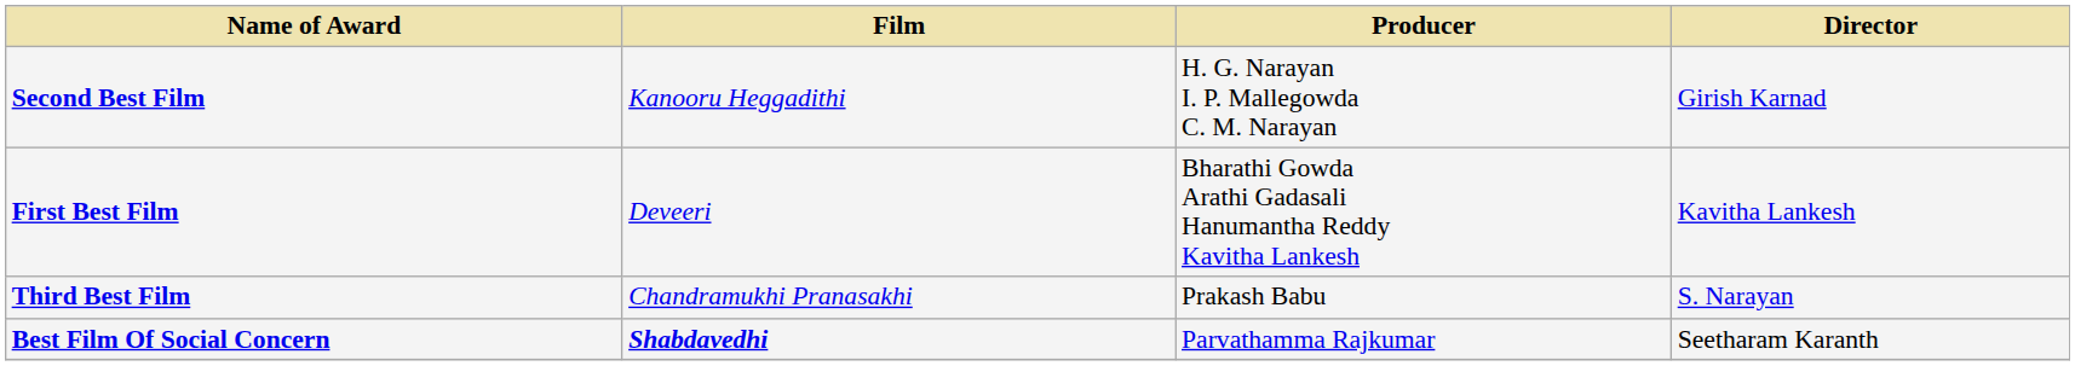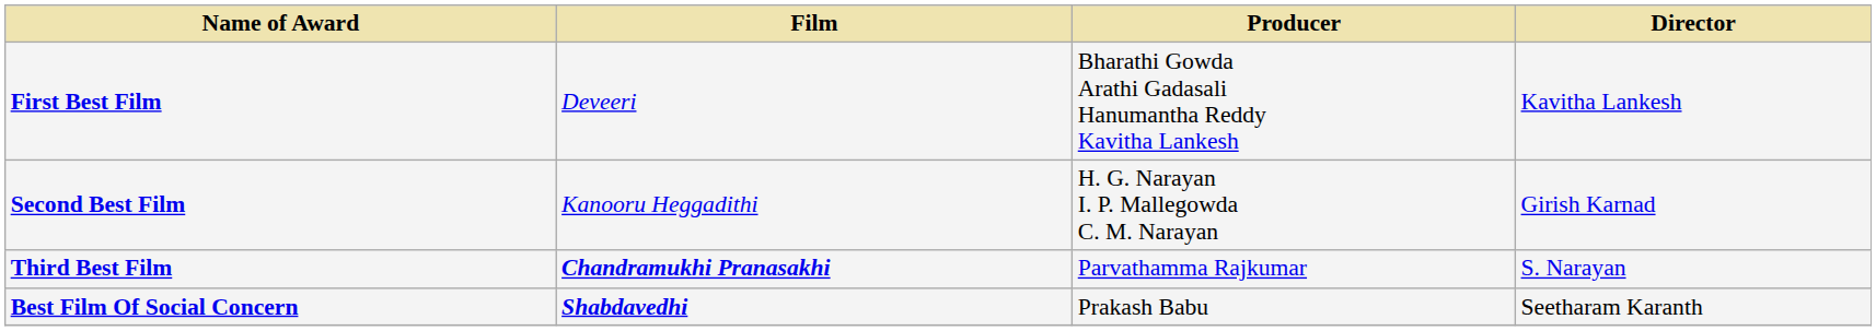rows swapped: First Best Film <-> Second Best Film
Third Best Film | Film: normal -> bold
Third Best Film | Producer: Prakash Babu -> Parvathamma Rajkumar
Best Film Of Social Concern | Producer: Parvathamma Rajkumar -> Prakash Babu
